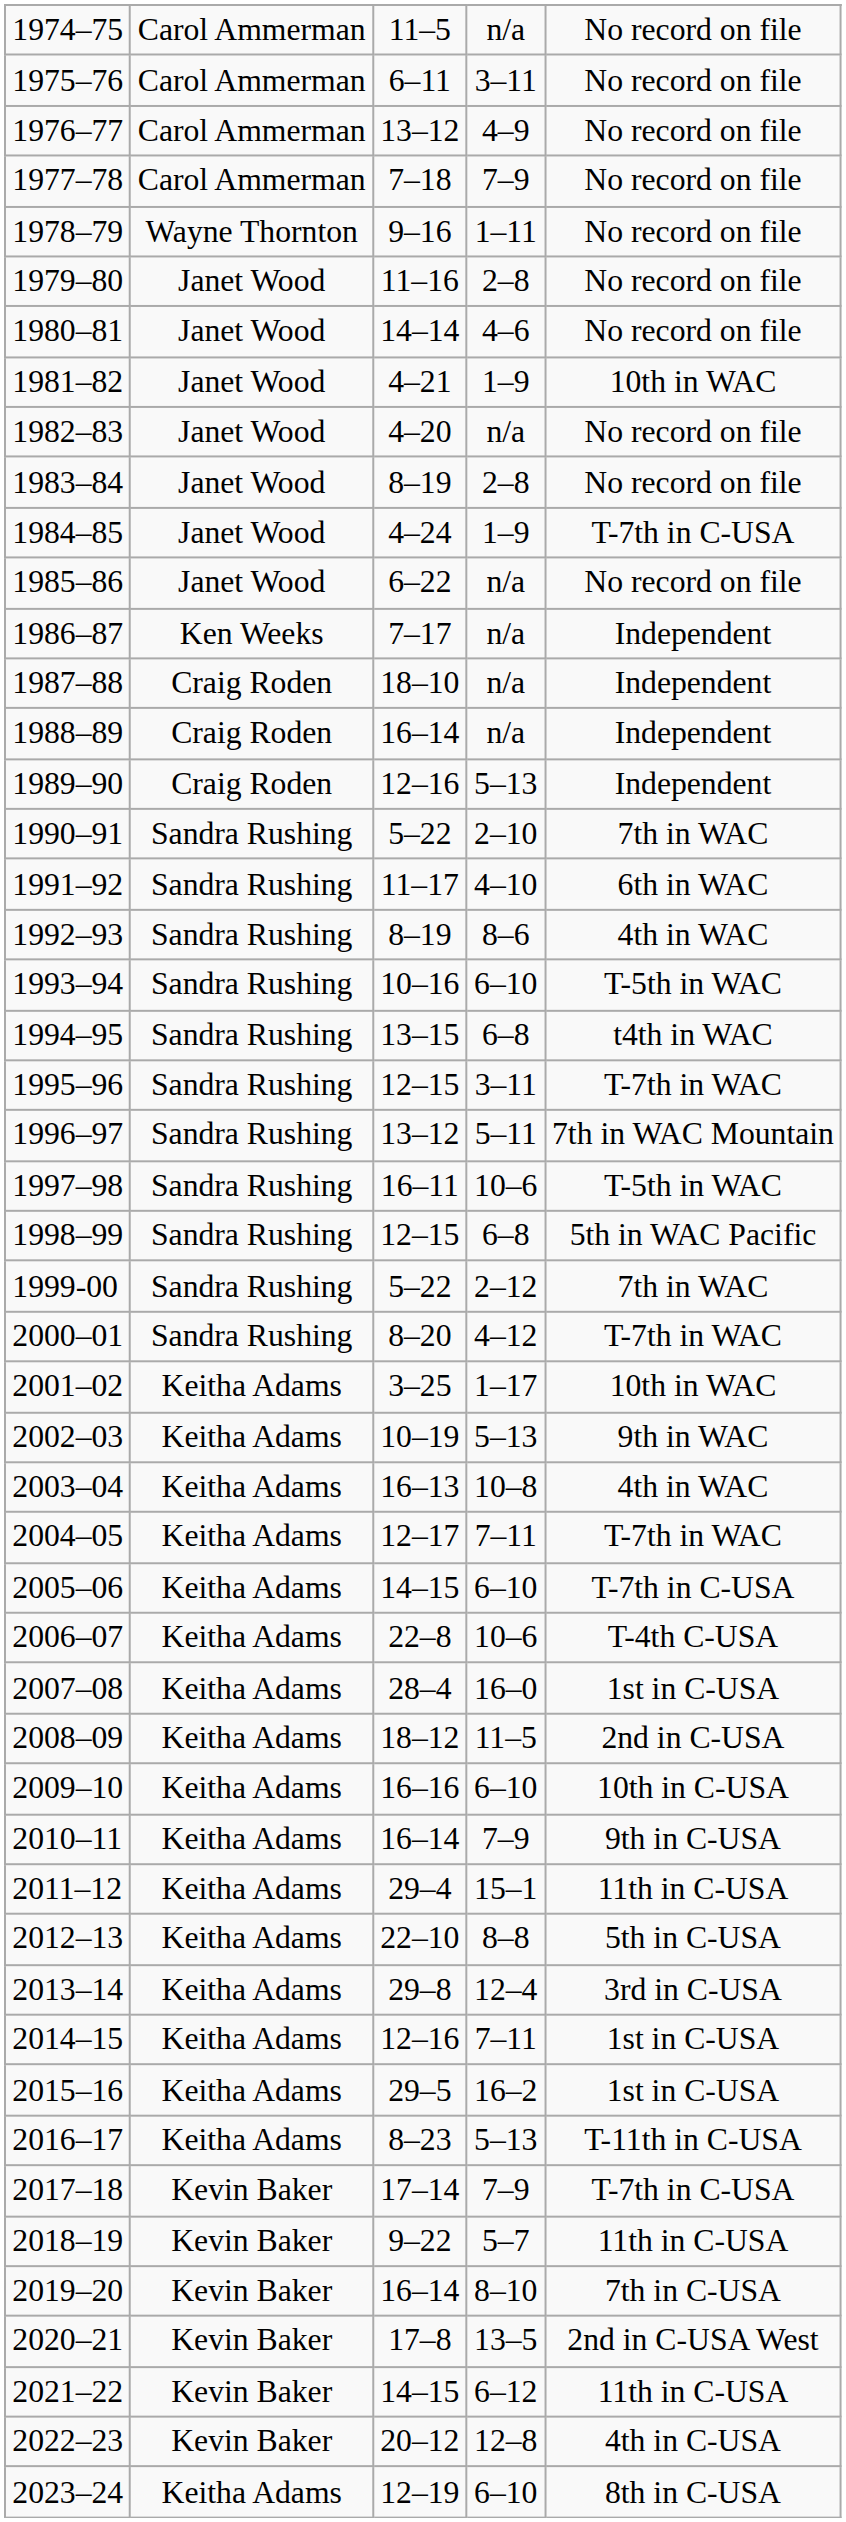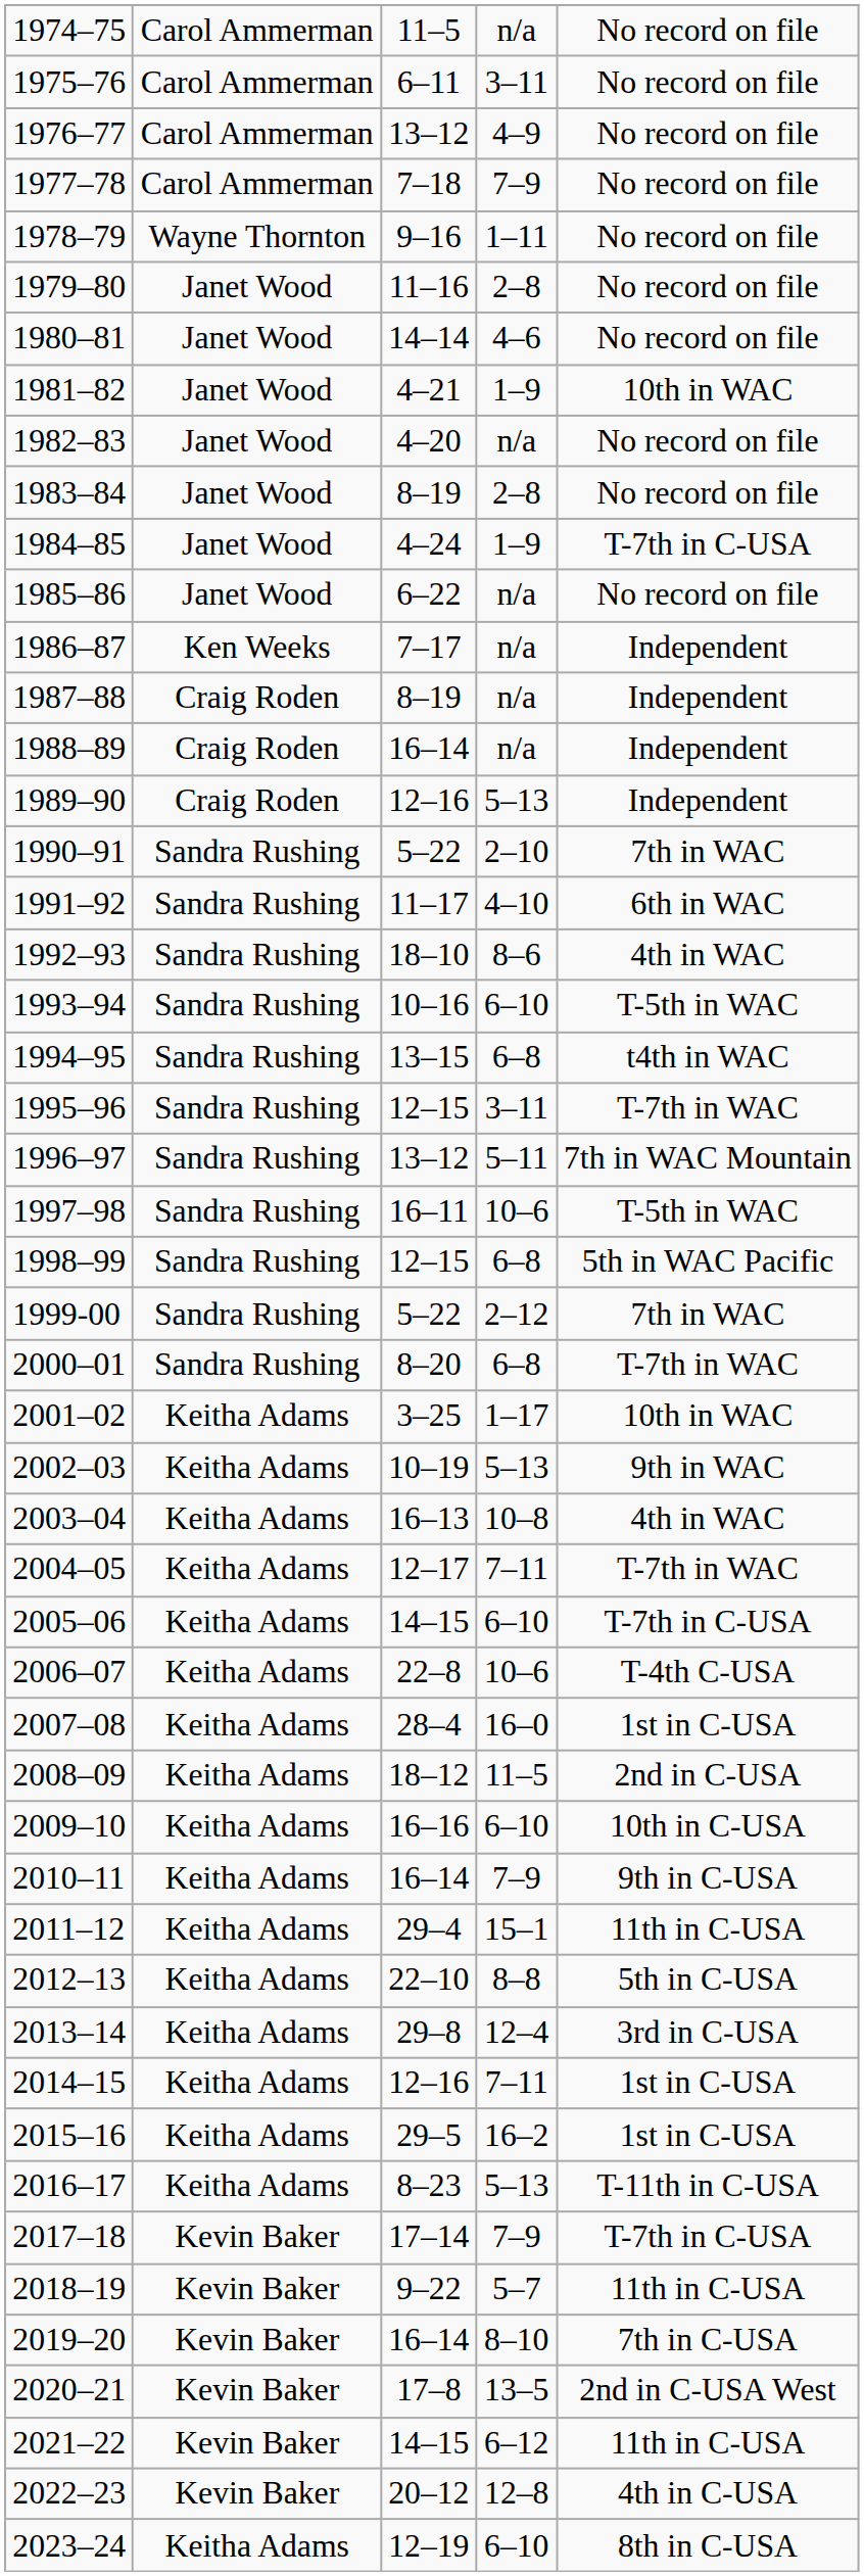1987–88 | column 3: 18–10 -> 8–19
1992–93 | column 3: 8–19 -> 18–10
2000–01 | column 4: 4–12 -> 6–8
